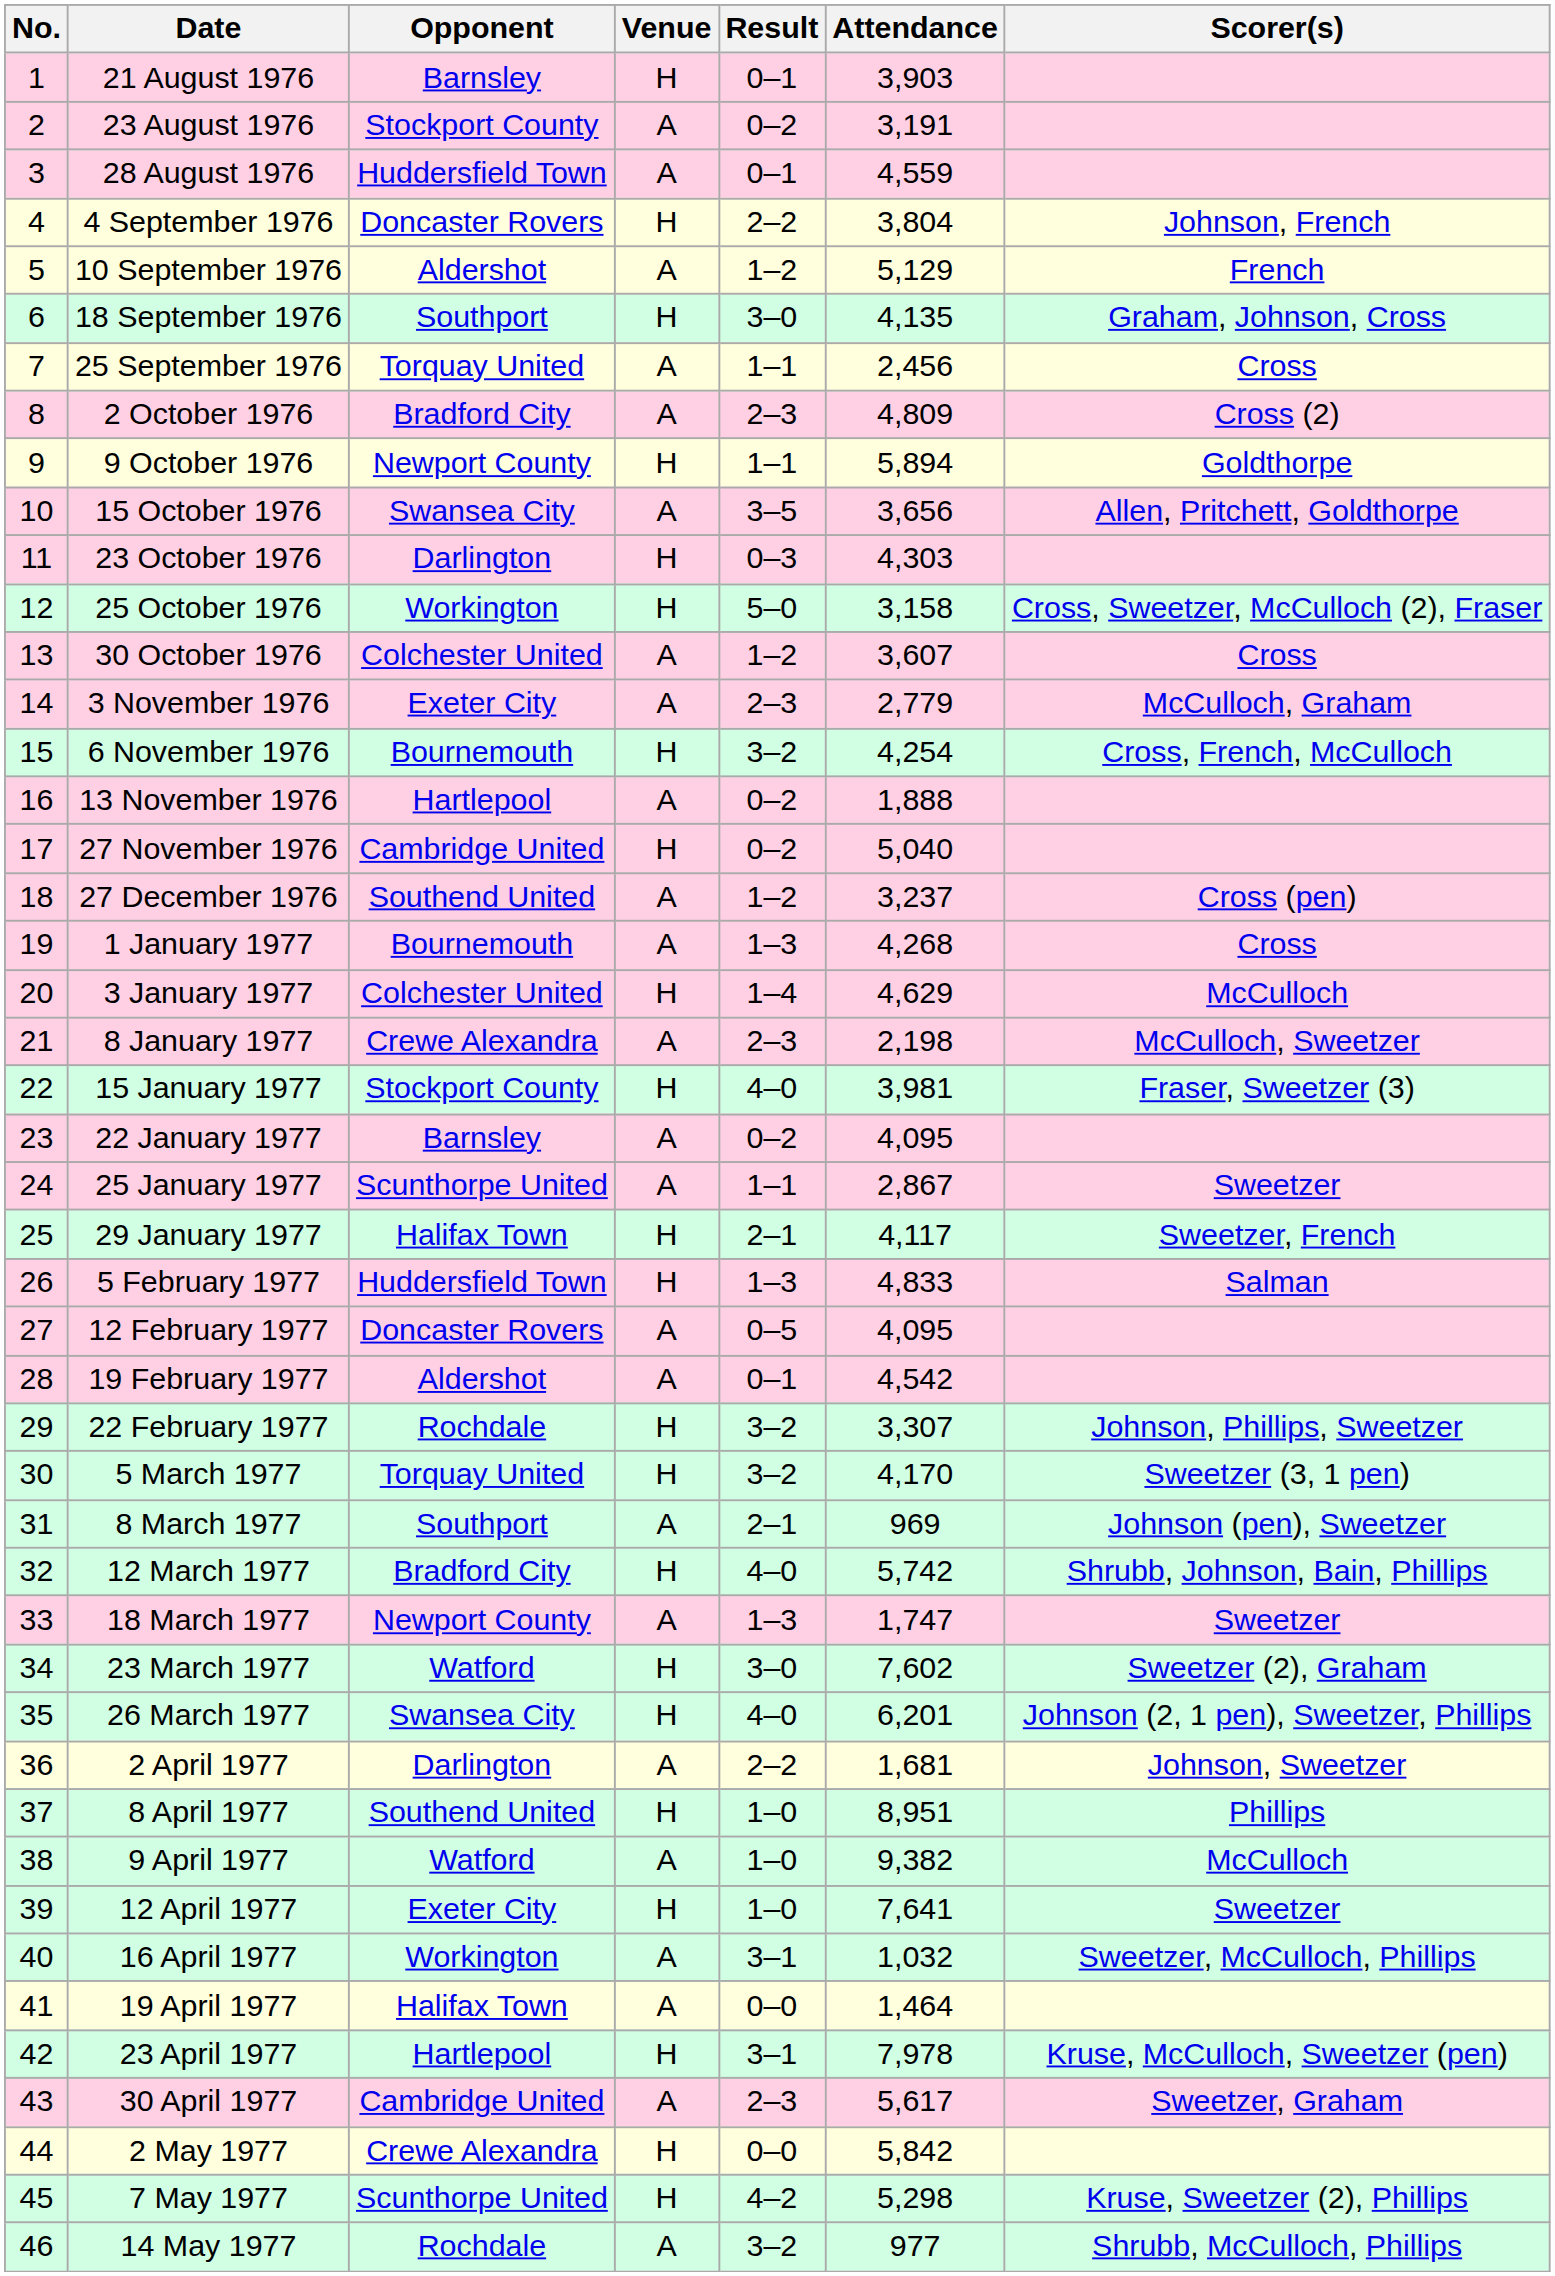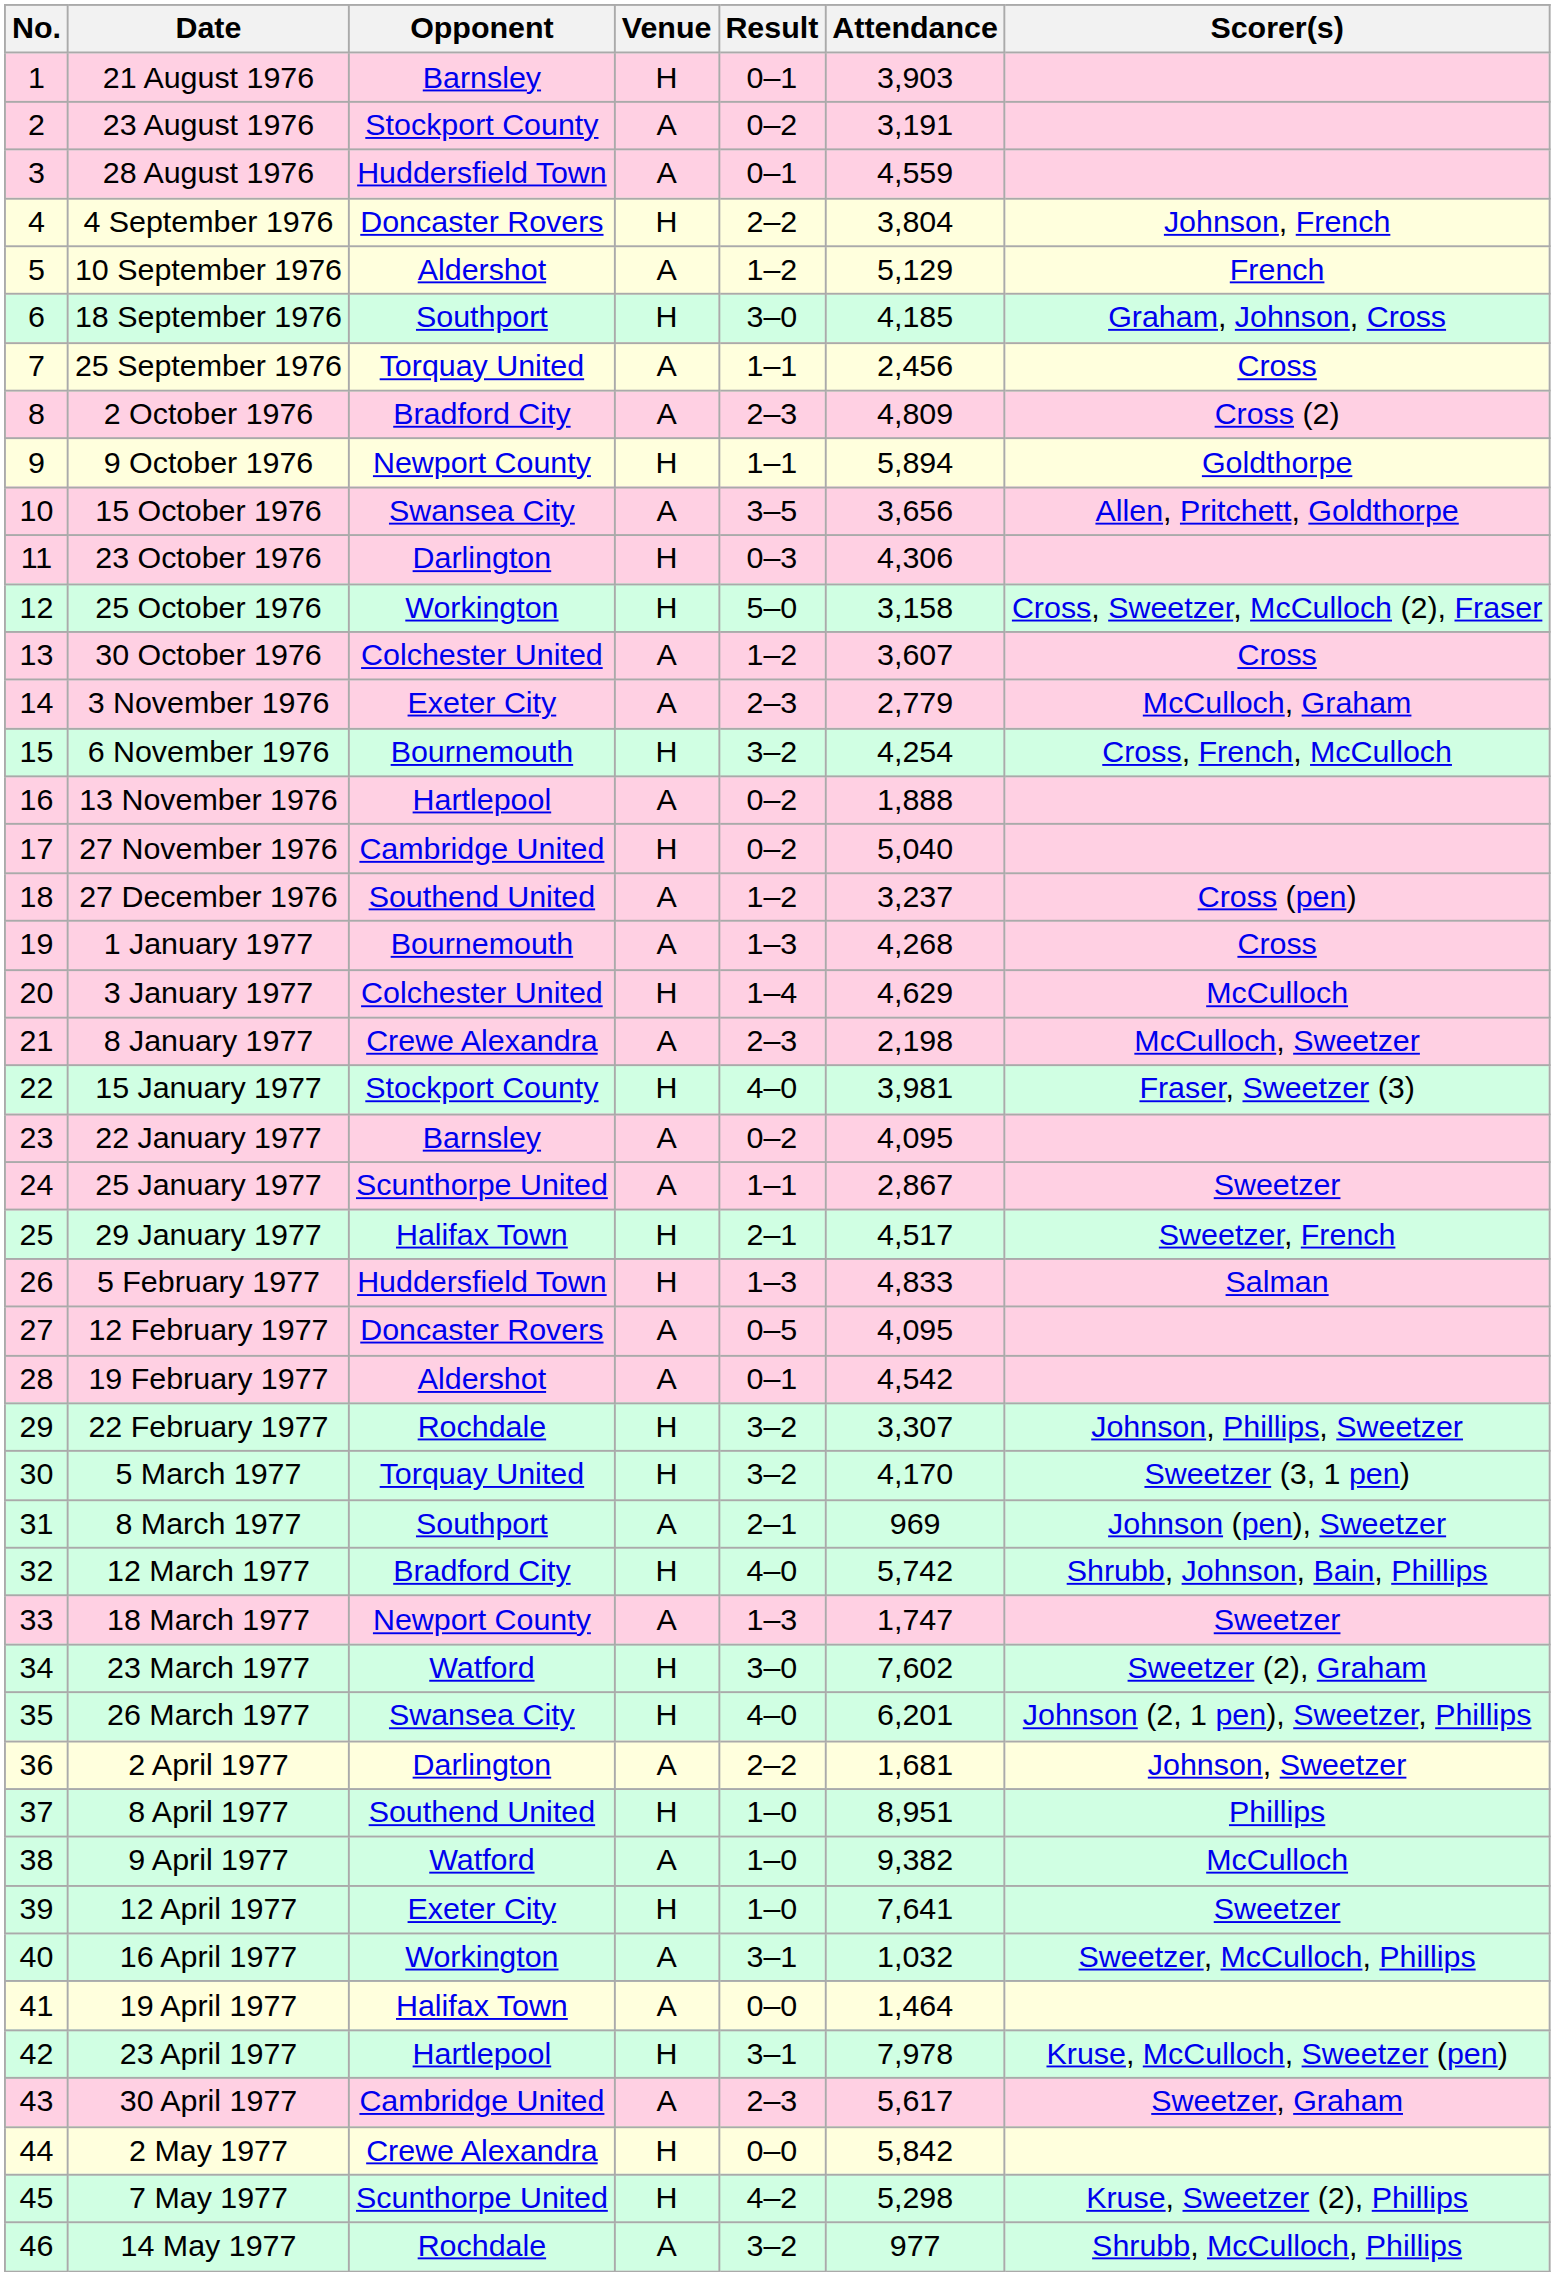18 September 1976 | Attendance: 4,135 -> 4,185
23 October 1976 | Attendance: 4,303 -> 4,306
29 January 1977 | Attendance: 4,117 -> 4,517
